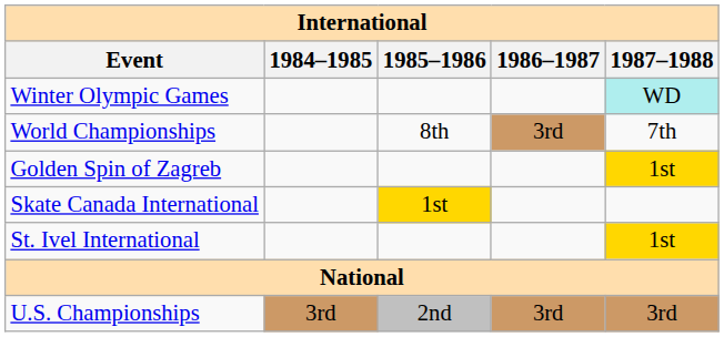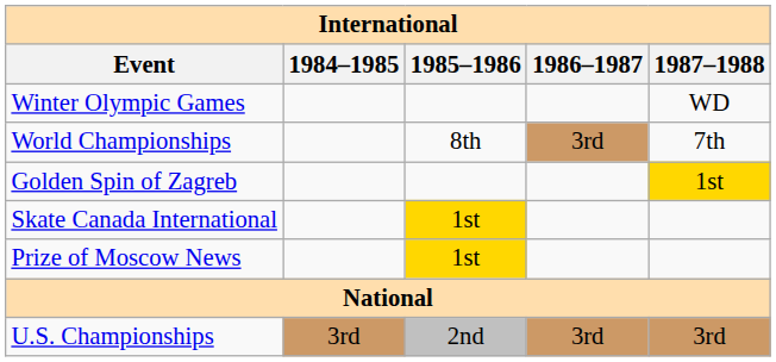Winter Olympic Games | 1987–1988: paleturquoise background -> no background
+ row: Prize of Moscow News | 1st
- row: St. Ivel International | 1st
